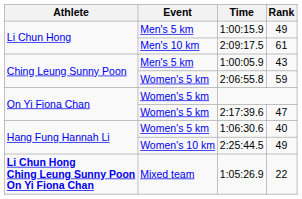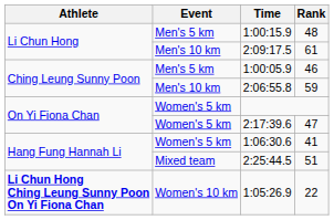1:00:15.9 | Rank: 49 -> 48
1:00:05.9 | Rank: 43 -> 46
2:06:55.8 | Event: Women's 5 km -> Men's 10 km
1:06:30.6 | Rank: 40 -> 41
2:25:44.5 | Event: Women's 10 km -> Mixed team
2:25:44.5 | Rank: 49 -> 51
1:05:26.9 | Event: Mixed team -> Women's 10 km
